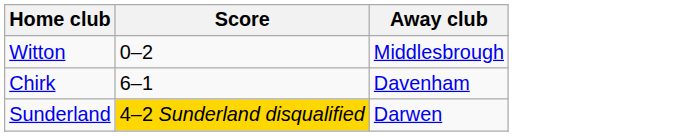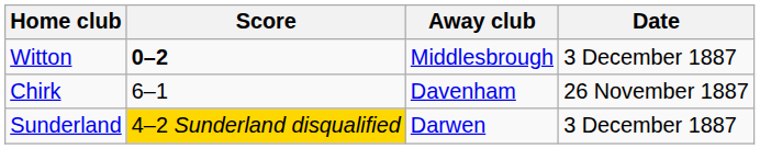+ column: Date | 3 December 1887 | 26 November 1887 | 3 December 1887
Witton | Score: normal -> bold
